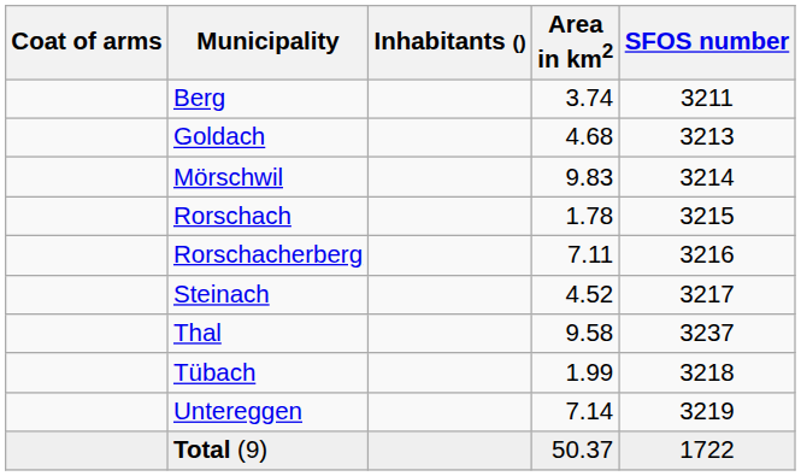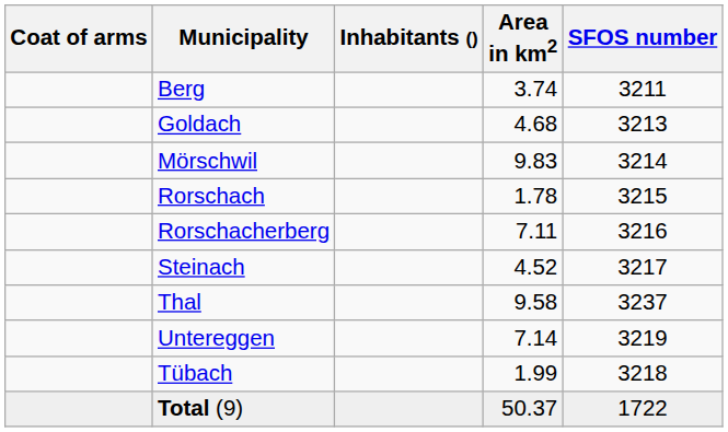rows swapped: Tübach <-> Untereggen
